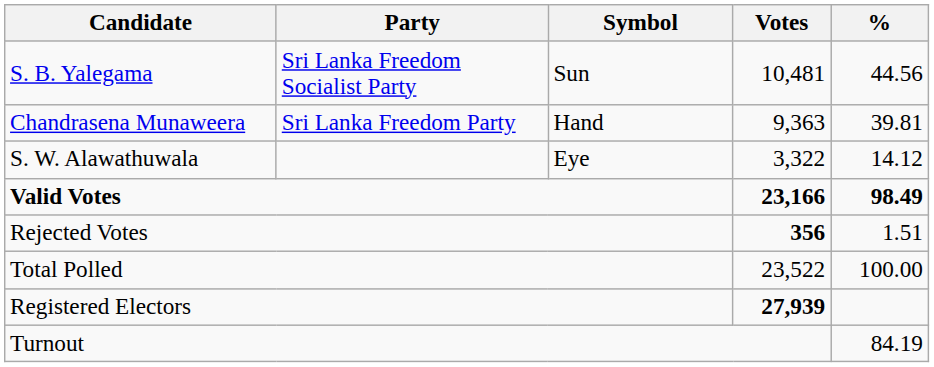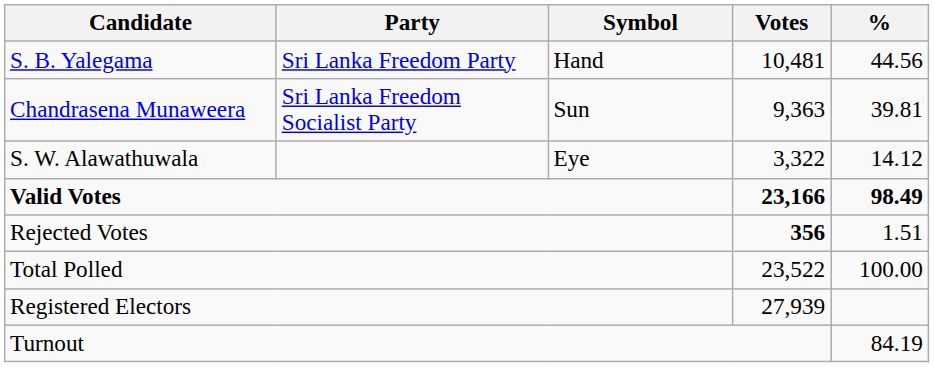S. B. Yalegama | Party: Sri Lanka Freedom Socialist Party -> Sri Lanka Freedom Party
S. B. Yalegama | Symbol: Sun -> Hand
Chandrasena Munaweera | Party: Sri Lanka Freedom Party -> Sri Lanka Freedom Socialist Party
Chandrasena Munaweera | Symbol: Hand -> Sun
Registered Electors | Votes: bold -> normal
